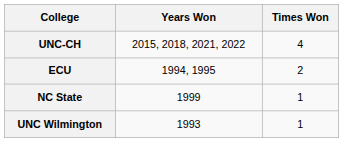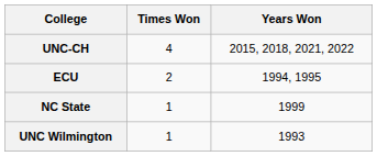columns swapped: Times Won <-> Years Won
